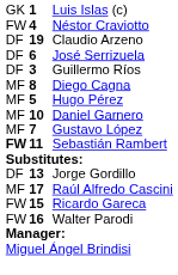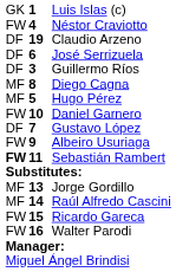Daniel Garnero | column 1: MF -> FW
Gustavo López | column 1: MF -> DF
+ row: FW | 9 | Albeiro Usuriaga
Jorge Gordillo | column 1: DF -> MF
Raúl Alfredo Cascini | column 2: 17 -> 14
